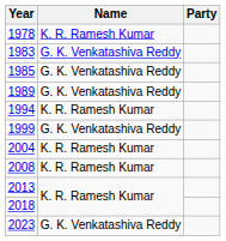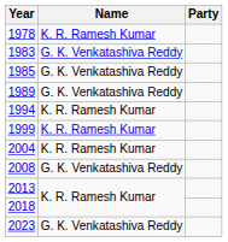1999 | Name: G. K. Venkatashiva Reddy -> K. R. Ramesh Kumar
2008 | Name: K. R. Ramesh Kumar -> G. K. Venkatashiva Reddy
